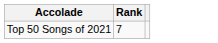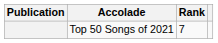+ column: Publication
